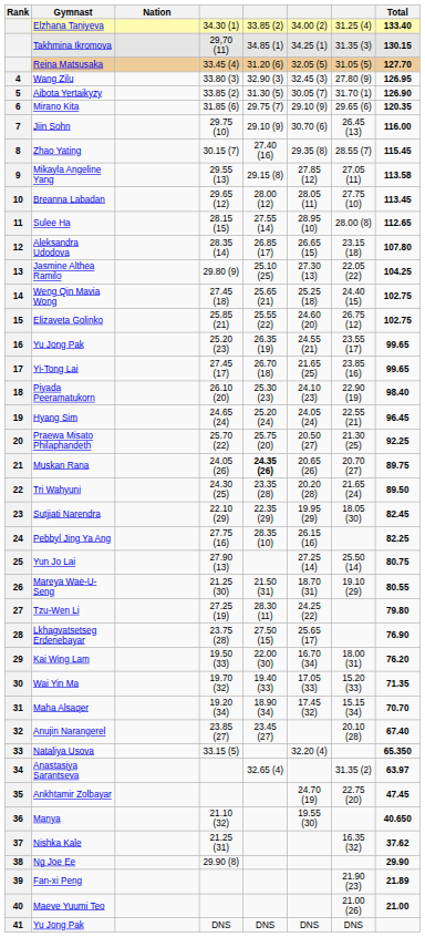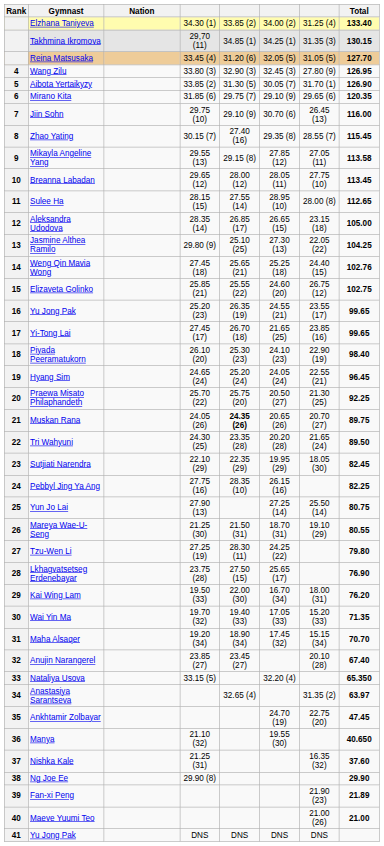Aleksandra Udodova | Total: 107.80 -> 105.00
Weng Qin Mavia Wong | Total: 102.75 -> 102.76
Nishka Kale | Total: 37.62 -> 37.60
